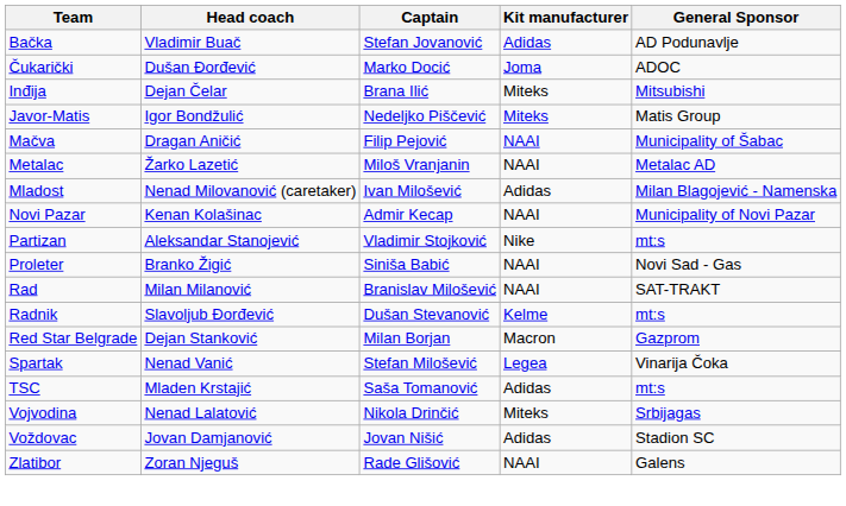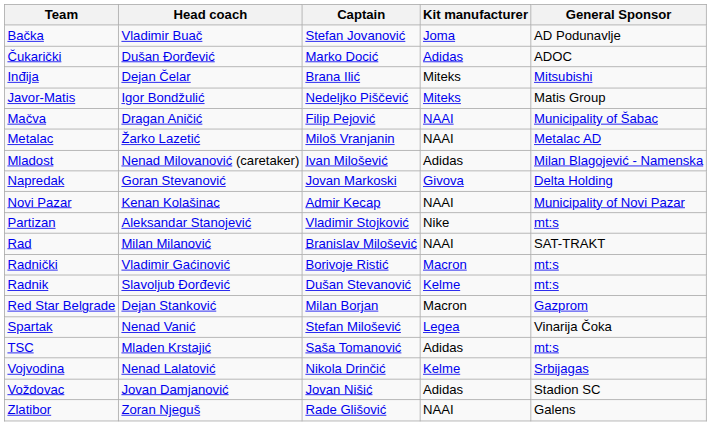Bačka | Kit manufacturer: Adidas -> Joma
Čukarički | Kit manufacturer: Joma -> Adidas
+ row: Napredak | Goran Stevanović | Jovan Markoski | Givova | Delta Holding
- row: Proleter | Branko Žigić | Siniša Babić | NAAI | Novi Sad - Gas
+ row: Radnički | Vladimir Gaćinović | Borivoje Ristić | Macron | mt:s
Vojvodina | Kit manufacturer: Miteks -> Kelme
